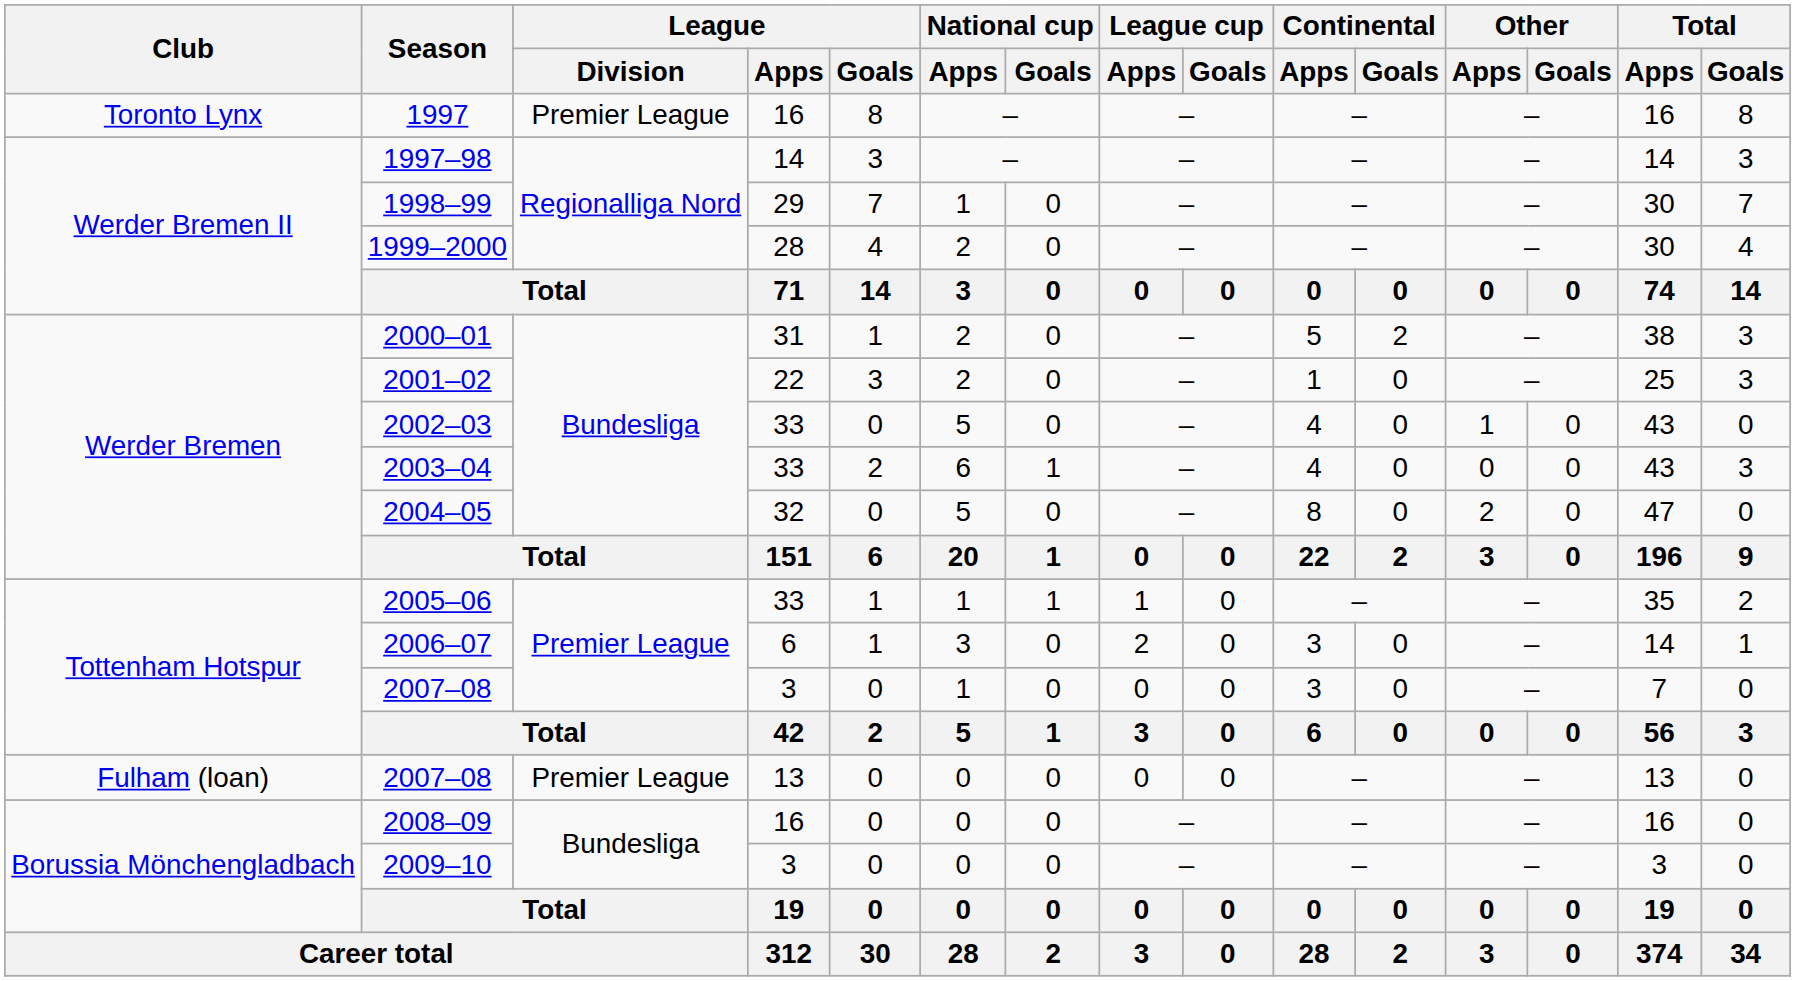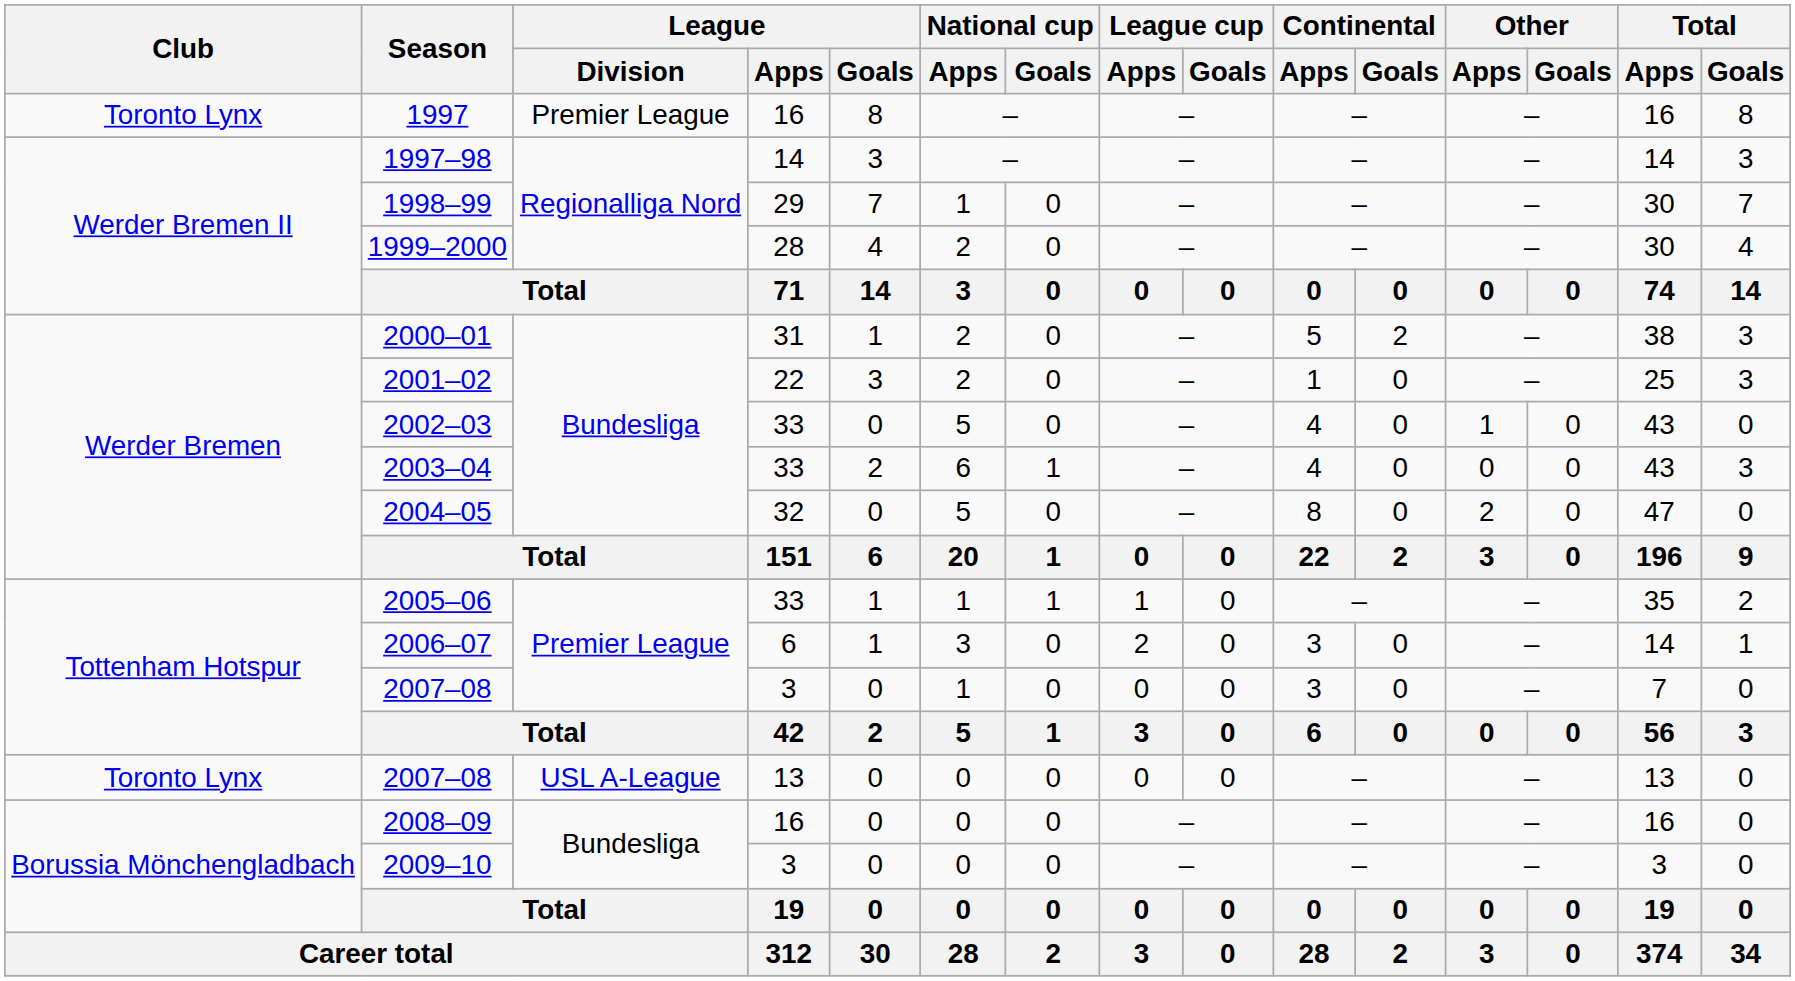2007–08 / 13 | Club: Fulham (loan) -> Toronto Lynx
2007–08 / 13 | League / Division: Premier League -> USL A-League
